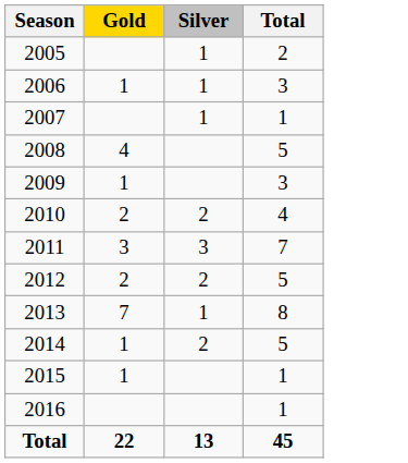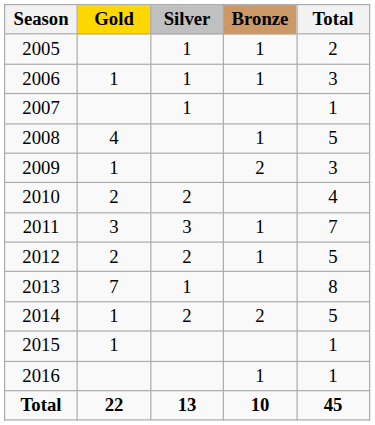+ column: Bronze | 1 | 1 | 1 | 2 | 1 | 1 | 2 | 1 | 10
